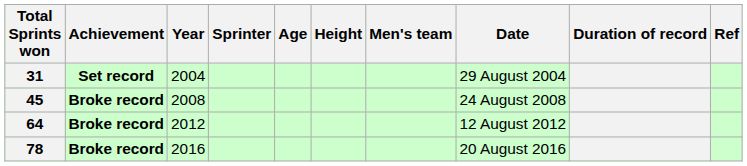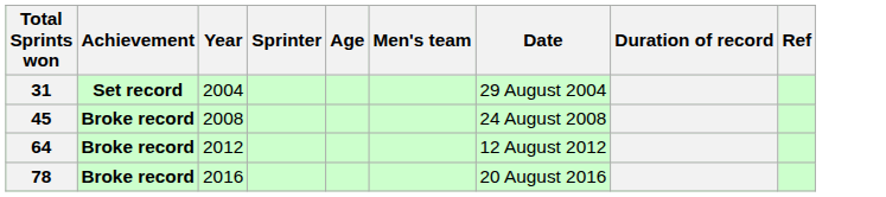- column: Height
